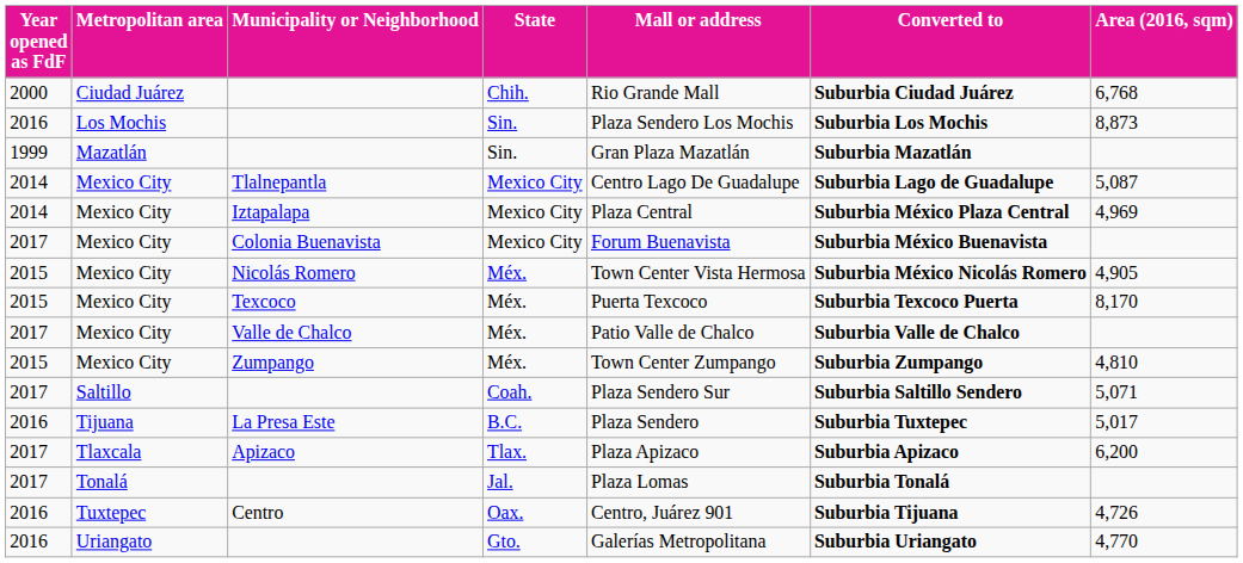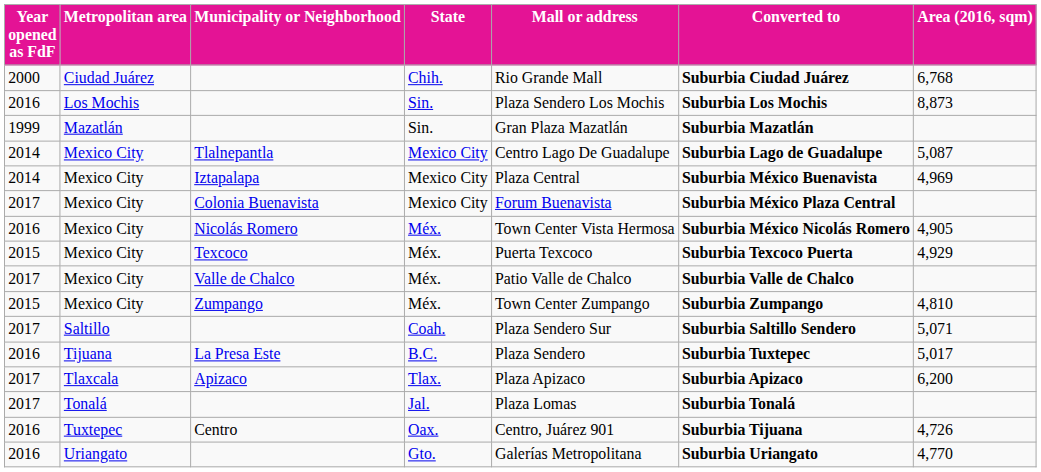Iztapalapa | Converted to: Suburbia México Plaza Central -> Suburbia México Buenavista
Colonia Buenavista | Converted to: Suburbia México Buenavista -> Suburbia México Plaza Central
Nicolás Romero | Year opened as FdF: 2015 -> 2016
Texcoco | Area (2016, sqm): 8,170 -> 4,929
